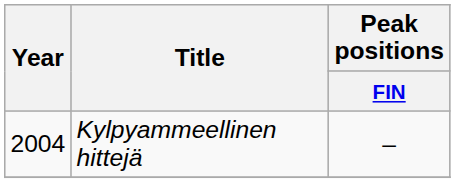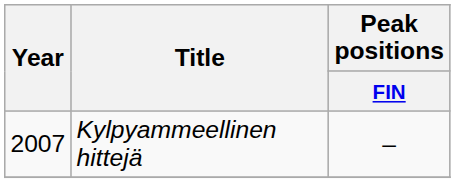Kylpyammeellinen hittejä | Year: 2004 -> 2007
